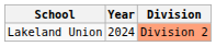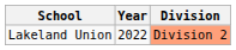Lakeland Union | Year: 2024 -> 2022
